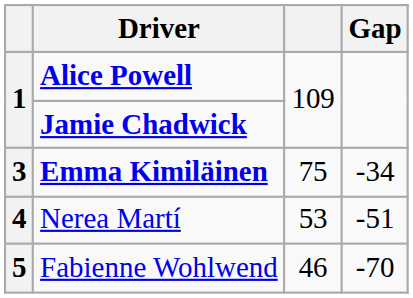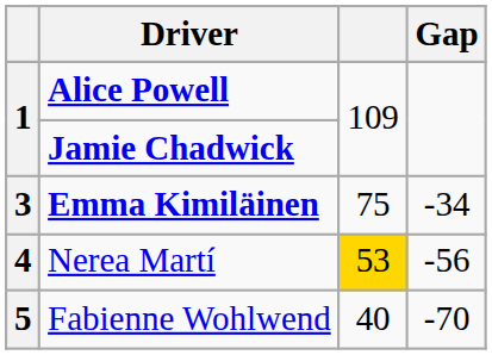Nerea Martí | column 3: no background -> gold background
Nerea Martí | Gap: -51 -> -56
Fabienne Wohlwend | column 3: 46 -> 40
